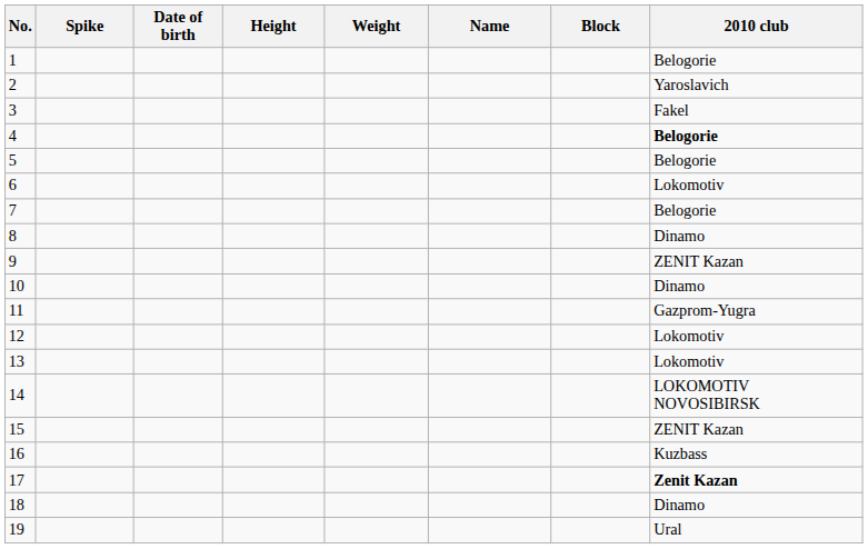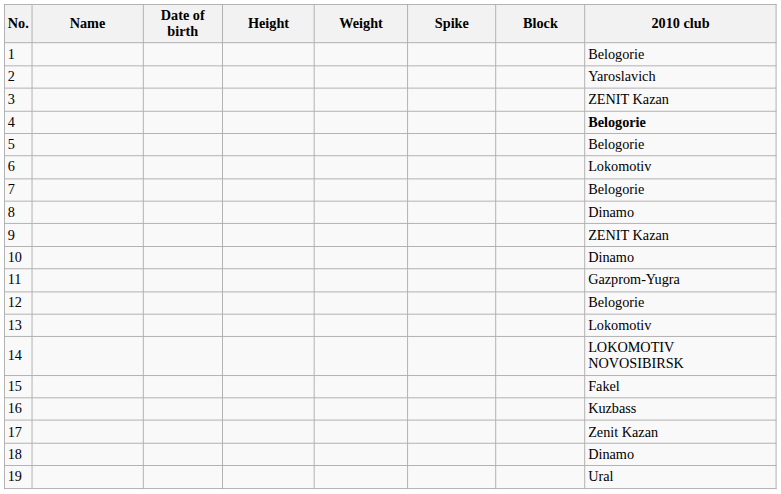columns swapped: Name <-> Spike
3 | 2010 club: Fakel -> ZENIT Kazan
12 | 2010 club: Lokomotiv -> Belogorie
15 | 2010 club: ZENIT Kazan -> Fakel
17 | 2010 club: bold -> normal
